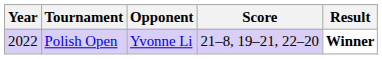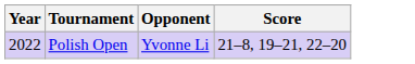- column: Result | Winner
